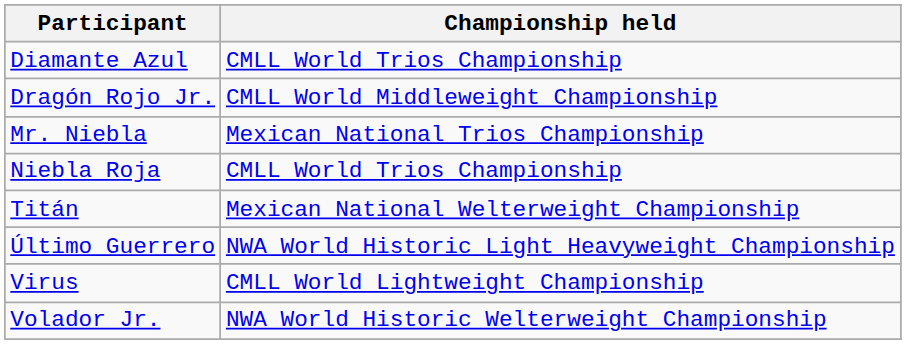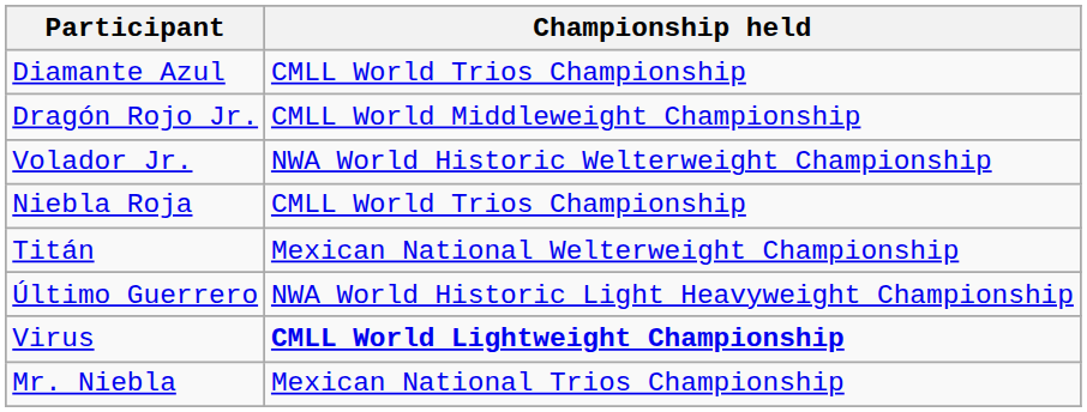rows swapped: Mr. Niebla <-> Volador Jr.
Virus | Championship held: normal -> bold
